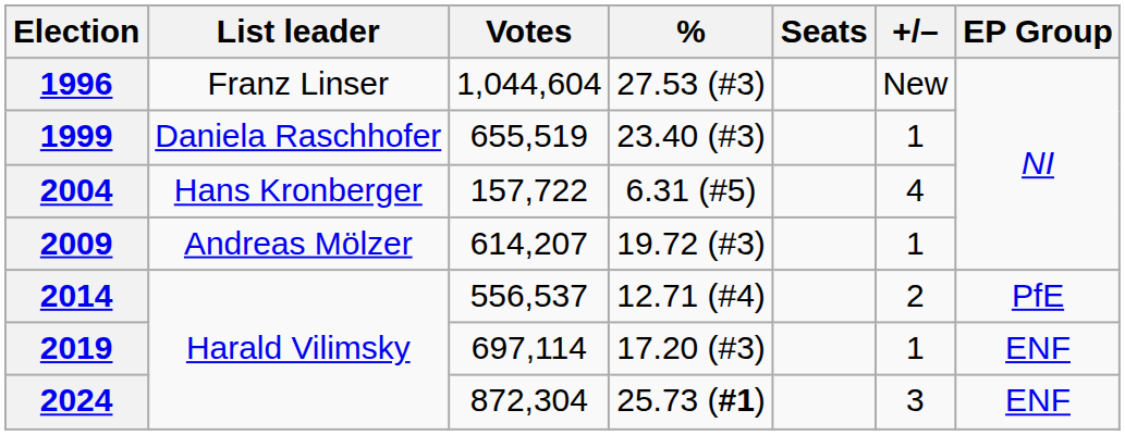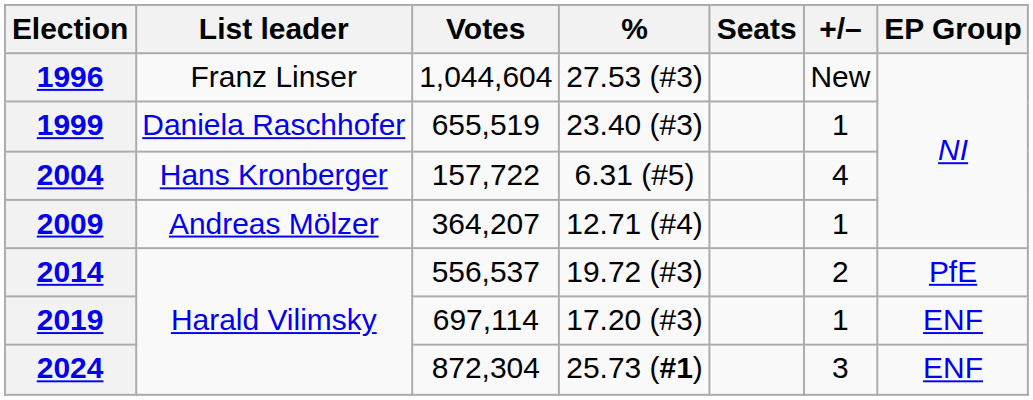2009 | Votes: 614,207 -> 364,207
2009 | %: 19.72 (#3) -> 12.71 (#4)
2014 | %: 12.71 (#4) -> 19.72 (#3)
